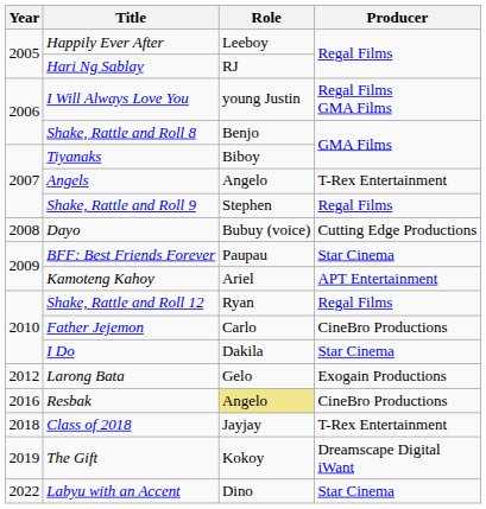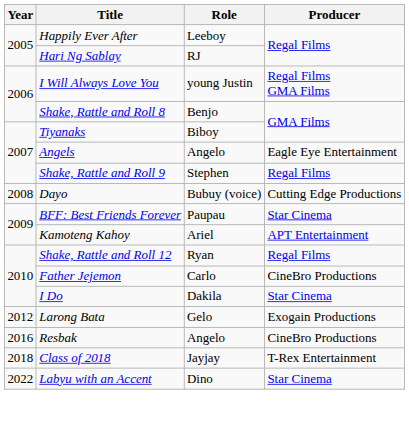Angels | Producer: T-Rex Entertainment -> Eagle Eye Entertainment
Resbak | Role: khaki background -> no background
- row: 2019 | The Gift | Kokoy | Dreamscape Digital iWant
